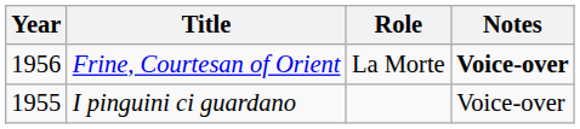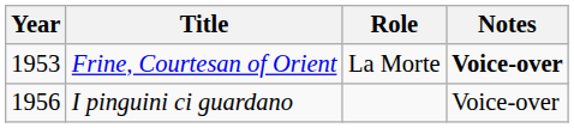Frine, Courtesan of Orient | Year: 1956 -> 1953
I pinguini ci guardano | Year: 1955 -> 1956
